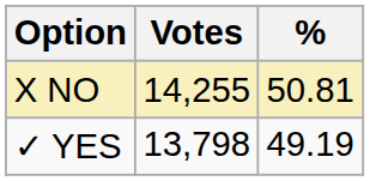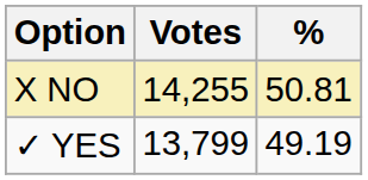✓ YES | Votes: 13,798 -> 13,799
